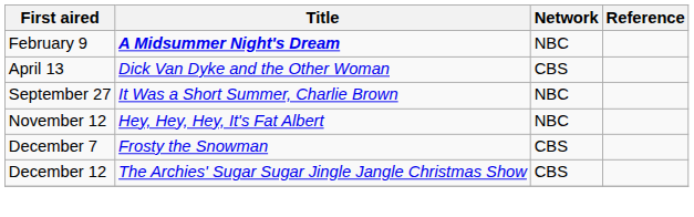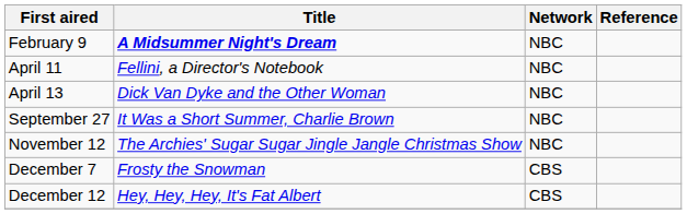+ row: April 11 | Fellini, a Director's Notebook | NBC
April 13 | Network: CBS -> NBC
November 12 | Title: Hey, Hey, Hey, It's Fat Albert -> The Archies' Sugar Sugar Jingle Jangle Christmas Show
December 12 | Title: The Archies' Sugar Sugar Jingle Jangle Christmas Show -> Hey, Hey, Hey, It's Fat Albert
